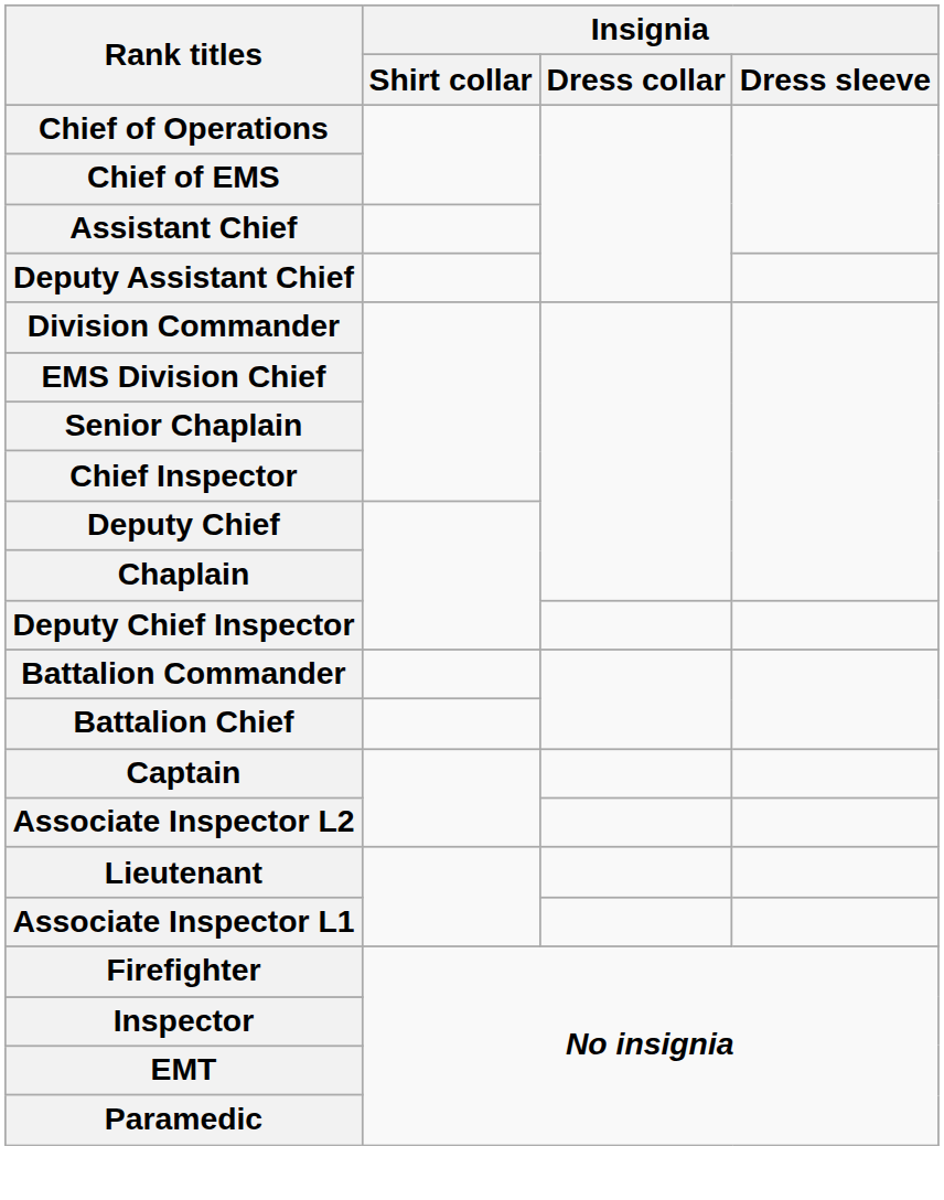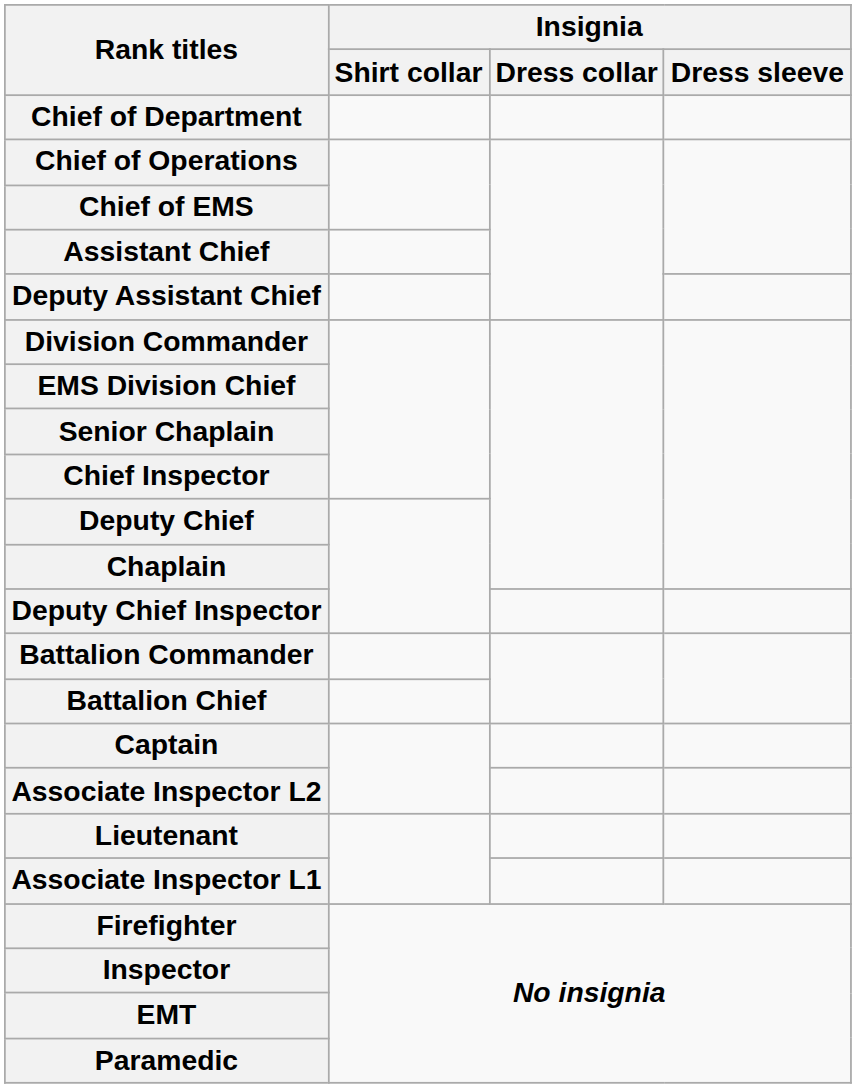+ row: Chief of Department
